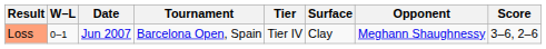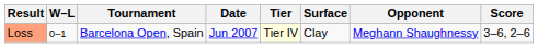columns swapped: Date <-> Tournament
Loss | Tier: no background -> lightyellow background
